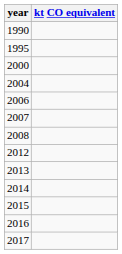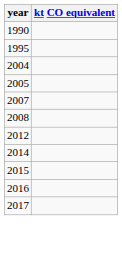- row: 2000
+ row: 2005
- row: 2006
- row: 2013
